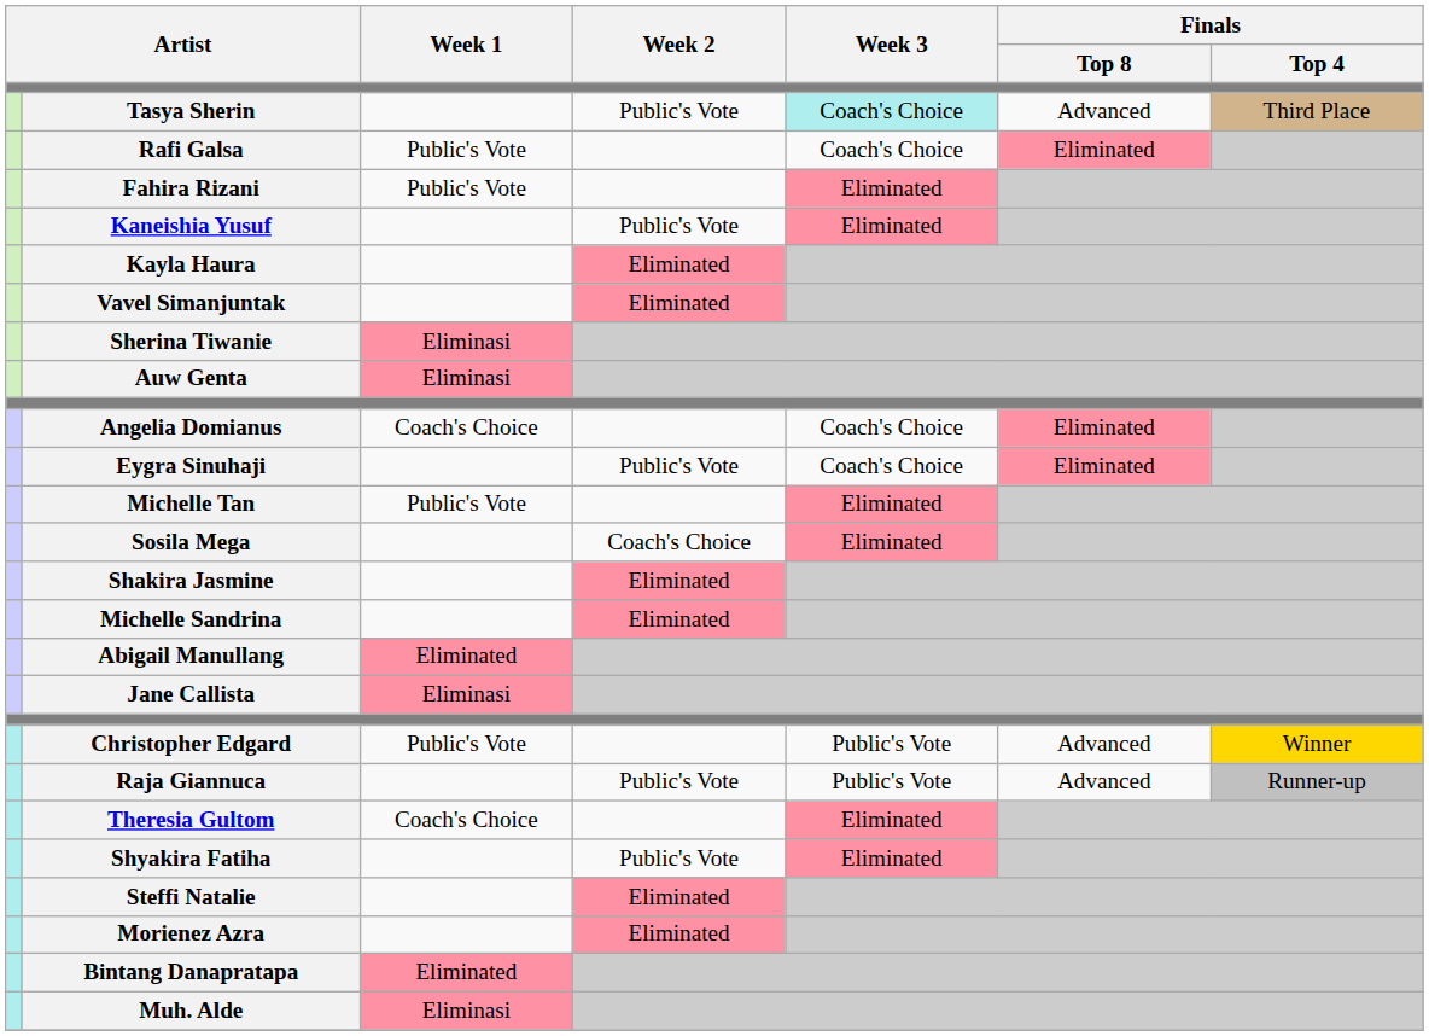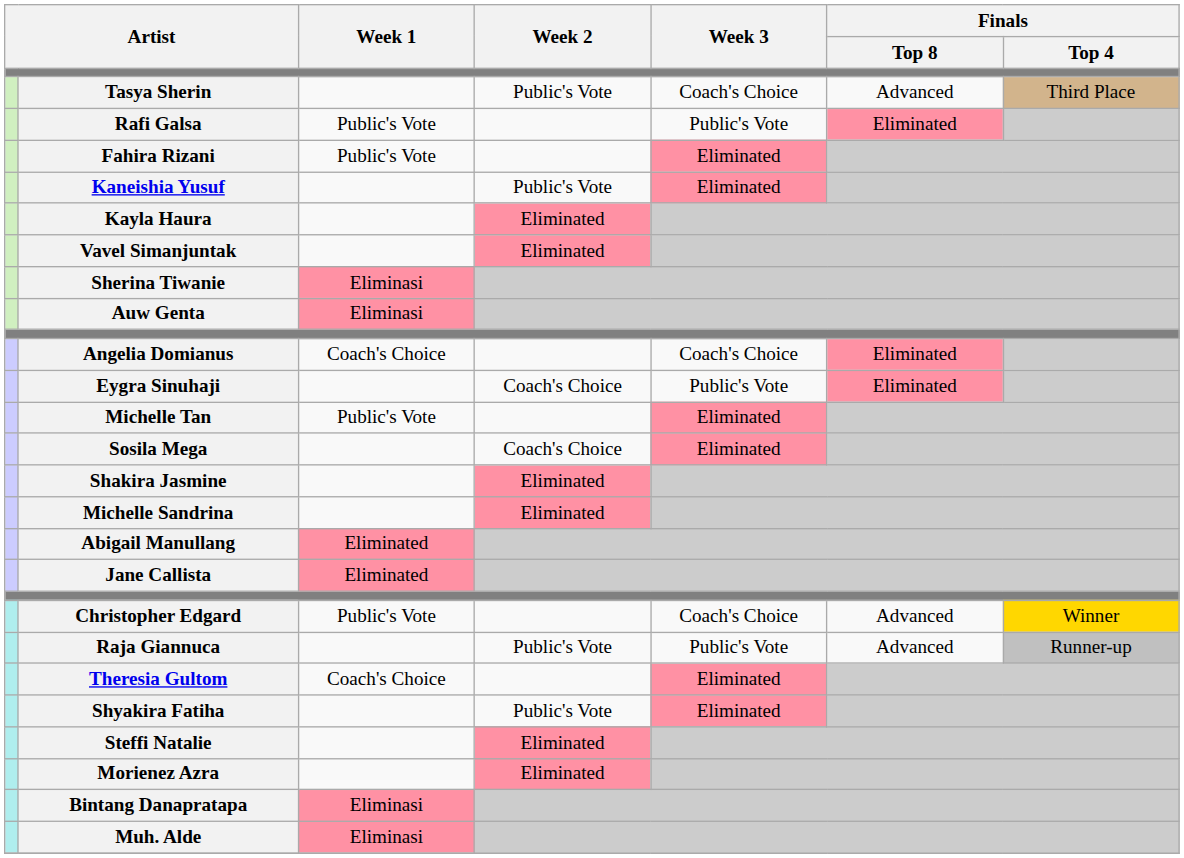Tasya Sherin | Week 3: paleturquoise background -> no background
Rafi Galsa | Week 3: Coach's Choice -> Public's Vote
Eygra Sinuhaji | Week 2: Public's Vote -> Coach's Choice
Eygra Sinuhaji | Week 3: Coach's Choice -> Public's Vote
Jane Callista | Week 1: Eliminasi -> Eliminated
Christopher Edgard | Week 3: Public's Vote -> Coach's Choice
Bintang Danapratapa | Week 1: Eliminated -> Eliminasi
